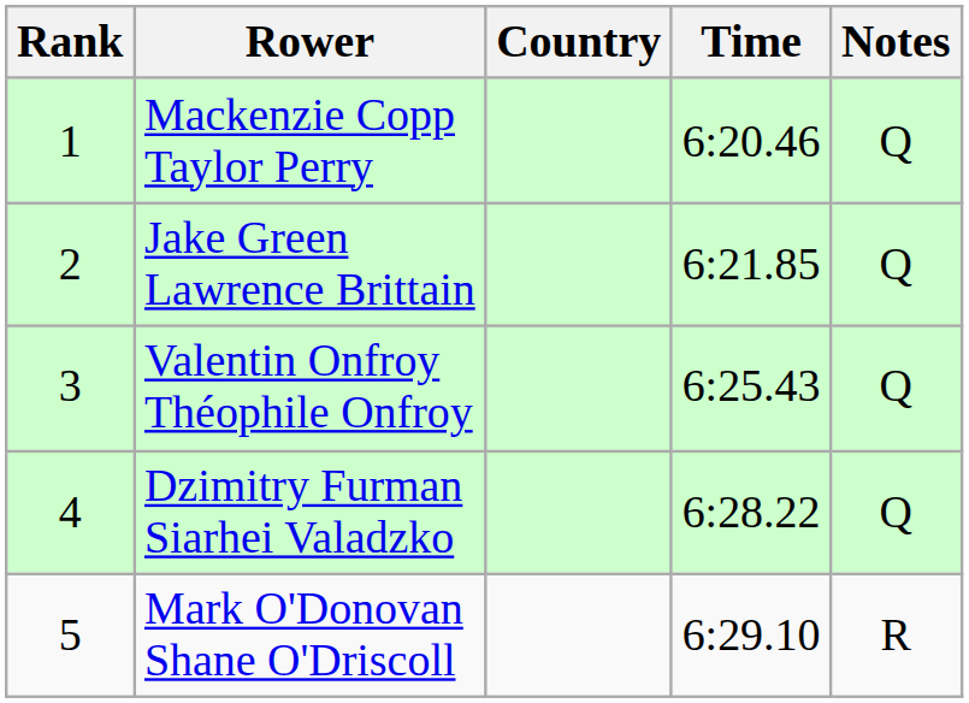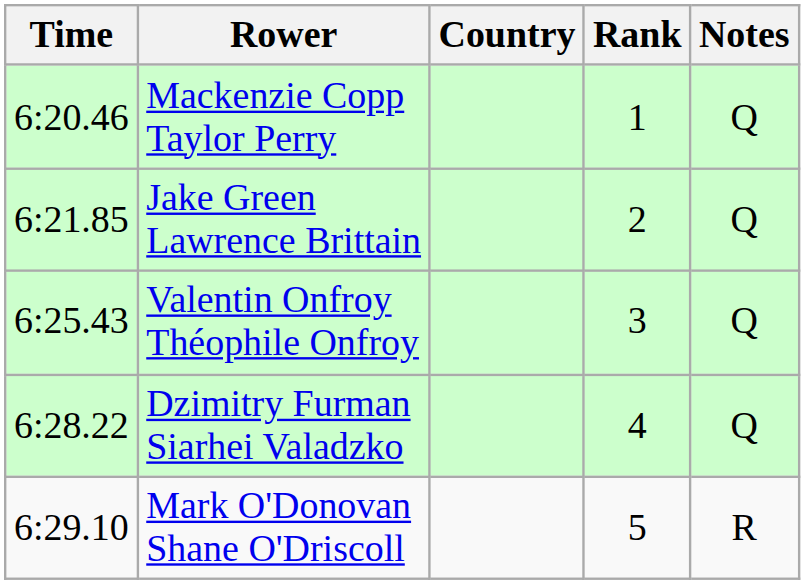columns swapped: Rank <-> Time
